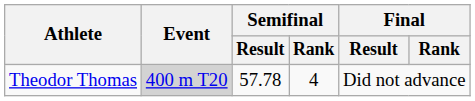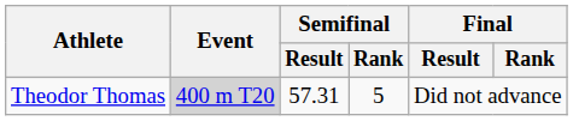Theodor Thomas | Semifinal / Result: 57.78 -> 57.31
Theodor Thomas | Semifinal / Rank: 4 -> 5
